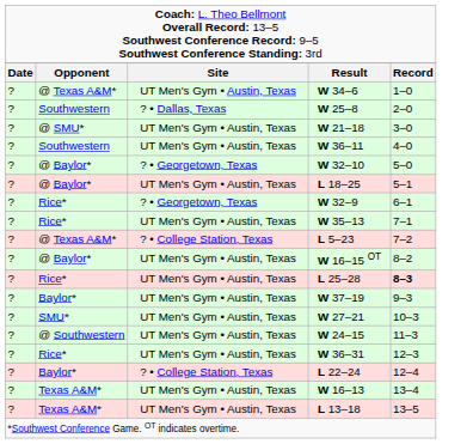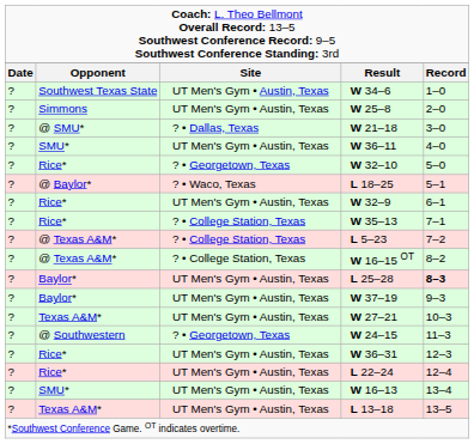W 34–6 | column 2: @ Texas A&M* -> Southwest Texas State
W 25–8 | column 2: Southwestern -> Simmons
W 25–8 | column 3: ? • Dallas, Texas -> UT Men's Gym • Austin, Texas
W 21–18 | column 3: UT Men's Gym • Austin, Texas -> ? • Dallas, Texas
W 36–11 | column 2: Southwestern -> SMU*
W 32–10 | column 2: @ Baylor* -> Rice*
L 18–25 | column 3: UT Men's Gym • Austin, Texas -> ? • Waco, Texas
W 32–9 | column 3: ? • Georgetown, Texas -> UT Men's Gym • Austin, Texas
W 35–13 | column 3: UT Men's Gym • Austin, Texas -> ? • College Station, Texas
W 16–15 OT | column 2: @ Baylor* -> @ Texas A&M*
W 16–15 OT | column 3: UT Men's Gym • Austin, Texas -> ? • College Station, Texas
L 25–28 | column 2: Rice* -> Baylor*
W 27–21 | column 2: SMU* -> Texas A&M*
W 24–15 | column 3: UT Men's Gym • Austin, Texas -> ? • Georgetown, Texas
L 22–24 | column 2: Baylor* -> Rice*
L 22–24 | column 3: ? • College Station, Texas -> UT Men's Gym • Austin, Texas
W 16–13 | column 2: Texas A&M* -> SMU*
